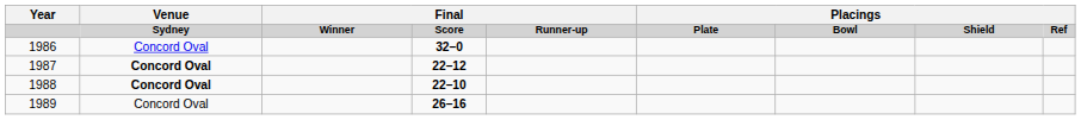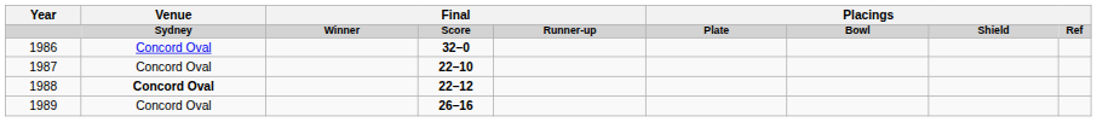1987 | Venue: bold -> normal
1987 | column 4: 22–12 -> 22–10
1988 | column 4: 22–10 -> 22–12
